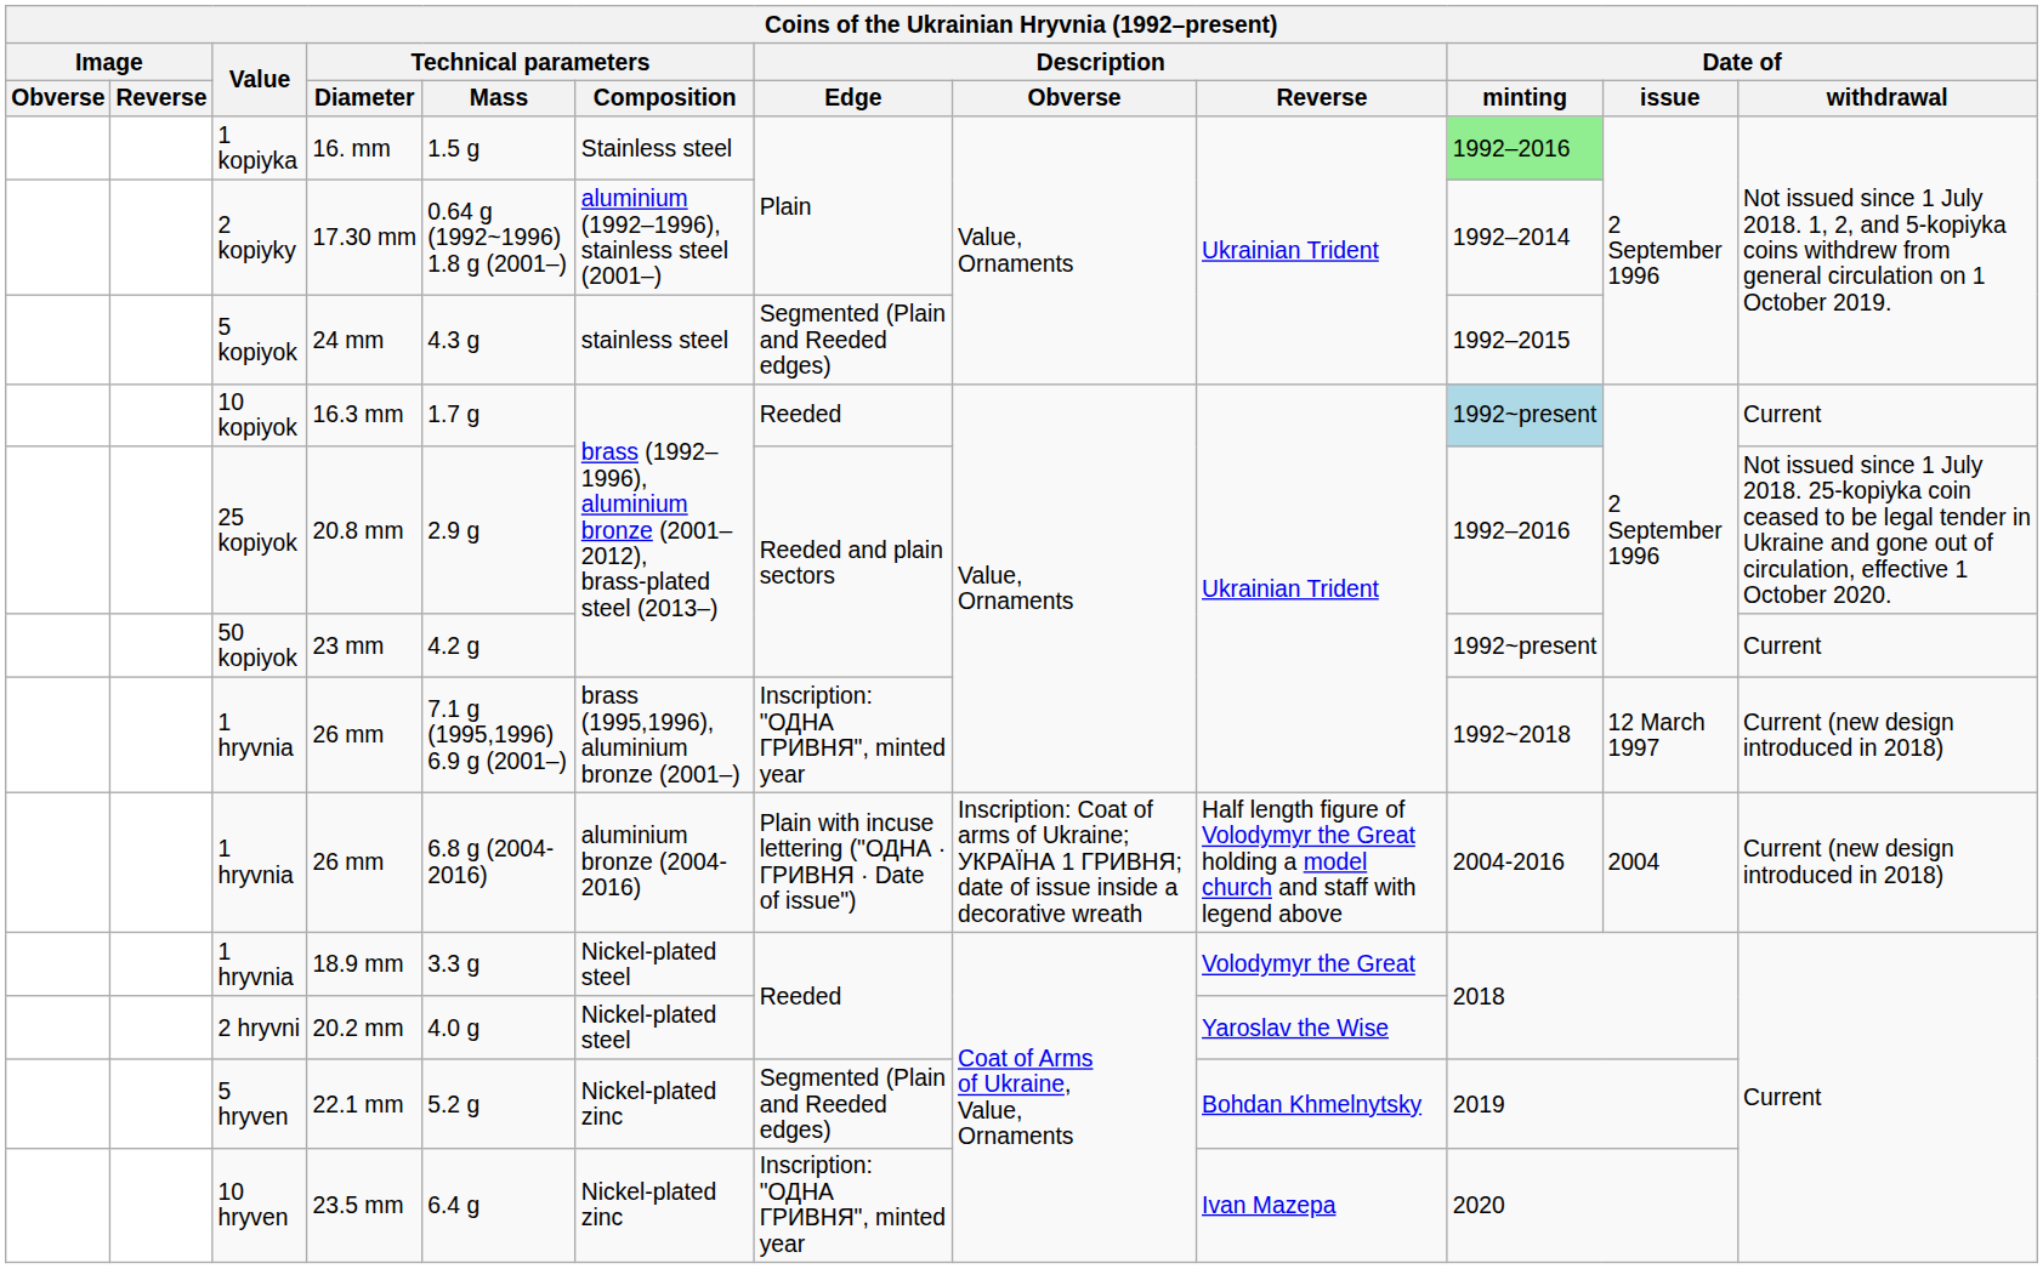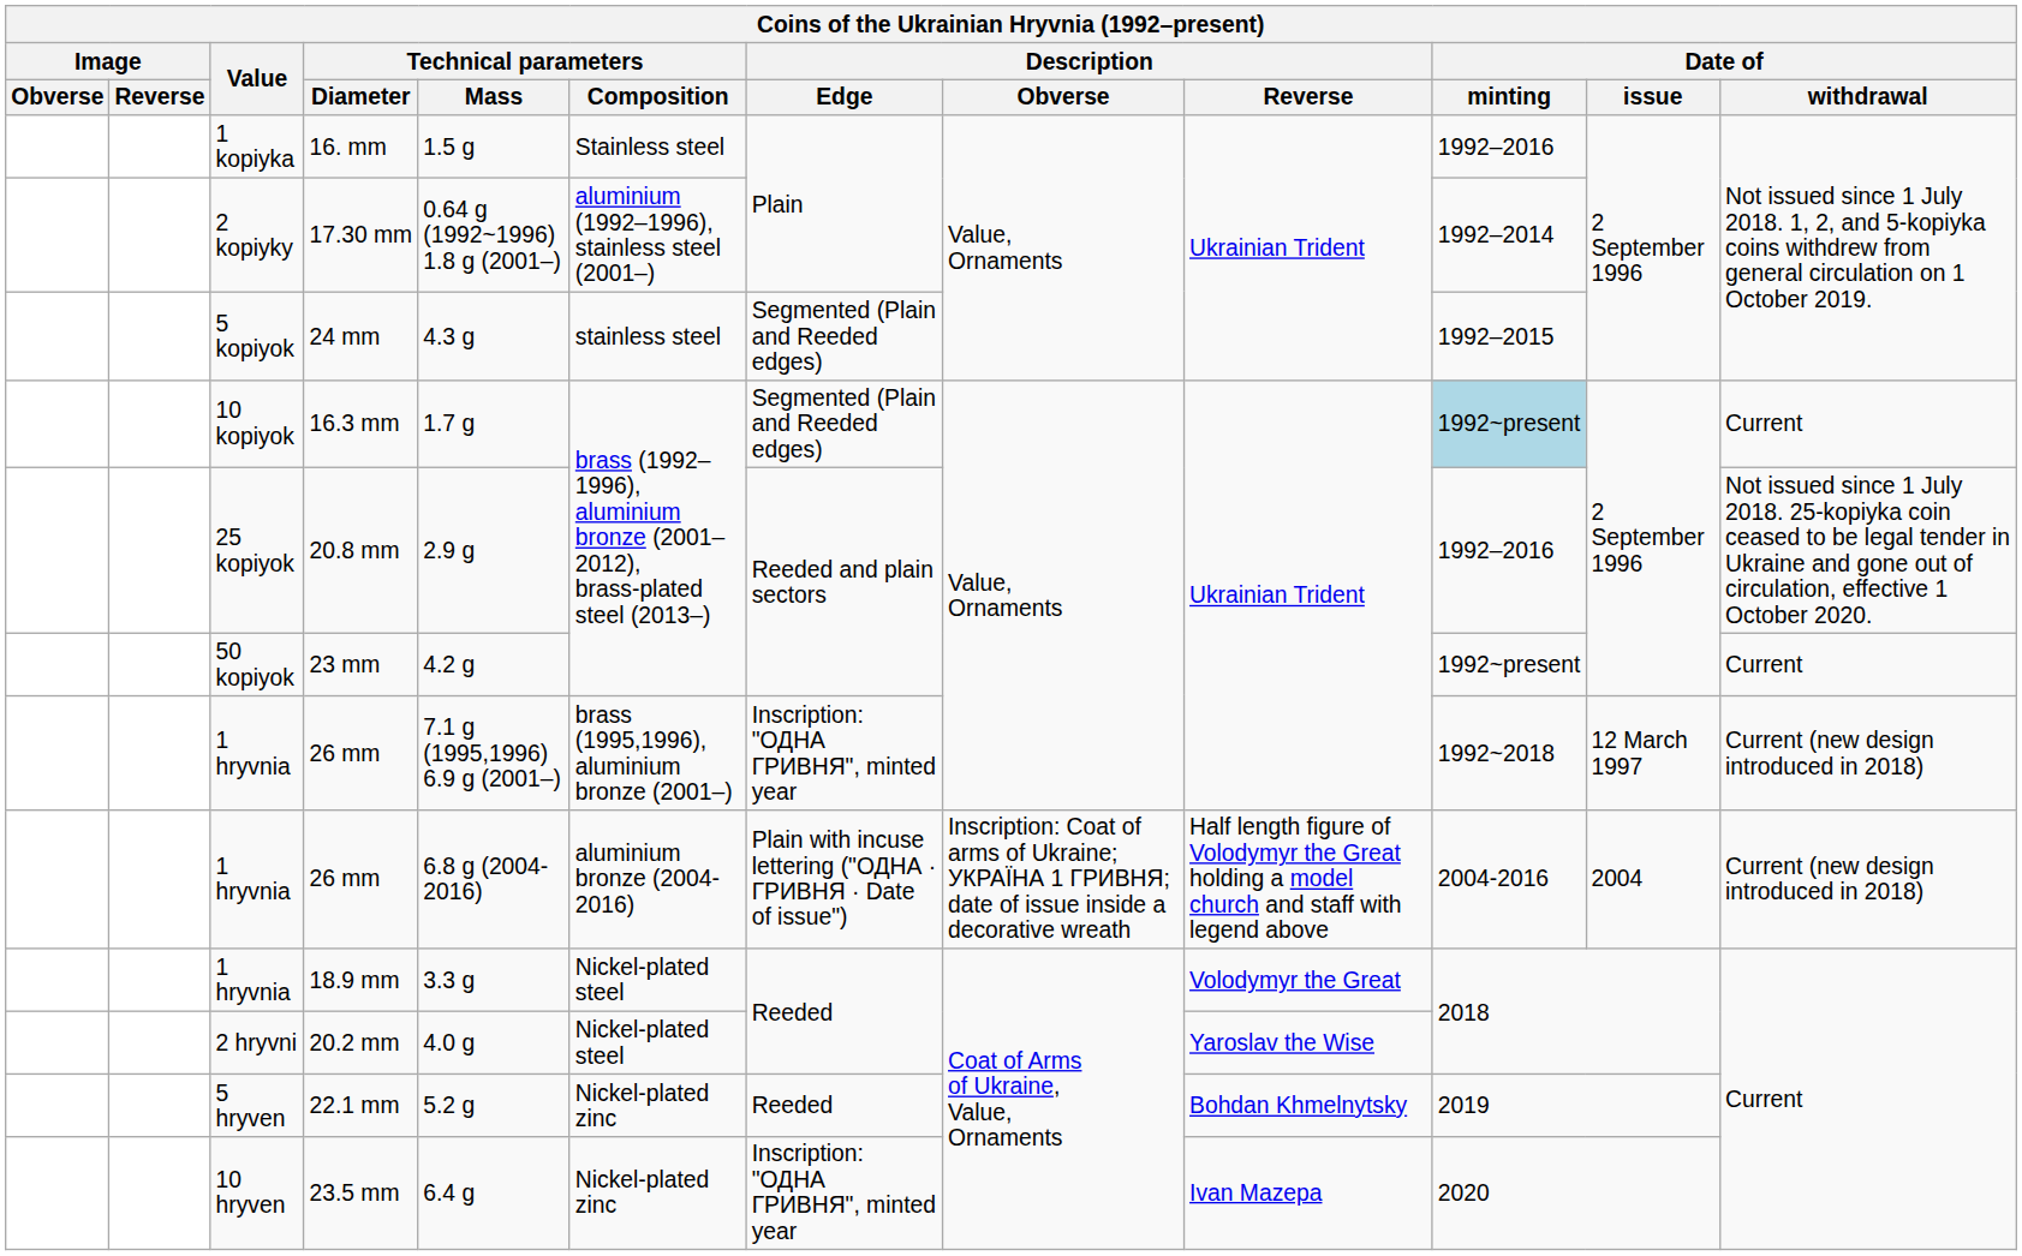16. mm | Date of / minting: lightgreen background -> no background
16.3 mm | Description / Edge: Reeded -> Segmented (Plain and Reeded edges)
22.1 mm | Description / Edge: Segmented (Plain and Reeded edges) -> Reeded
